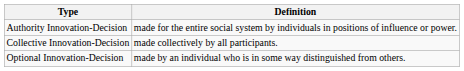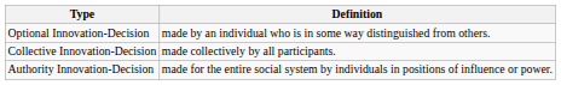rows swapped: Optional Innovation-Decision <-> Authority Innovation-Decision
